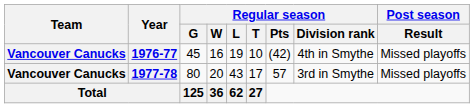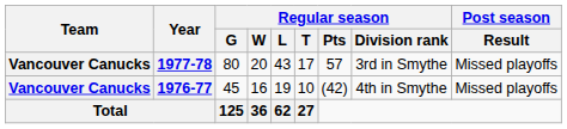rows swapped: 1976-77 <-> 1977-78
